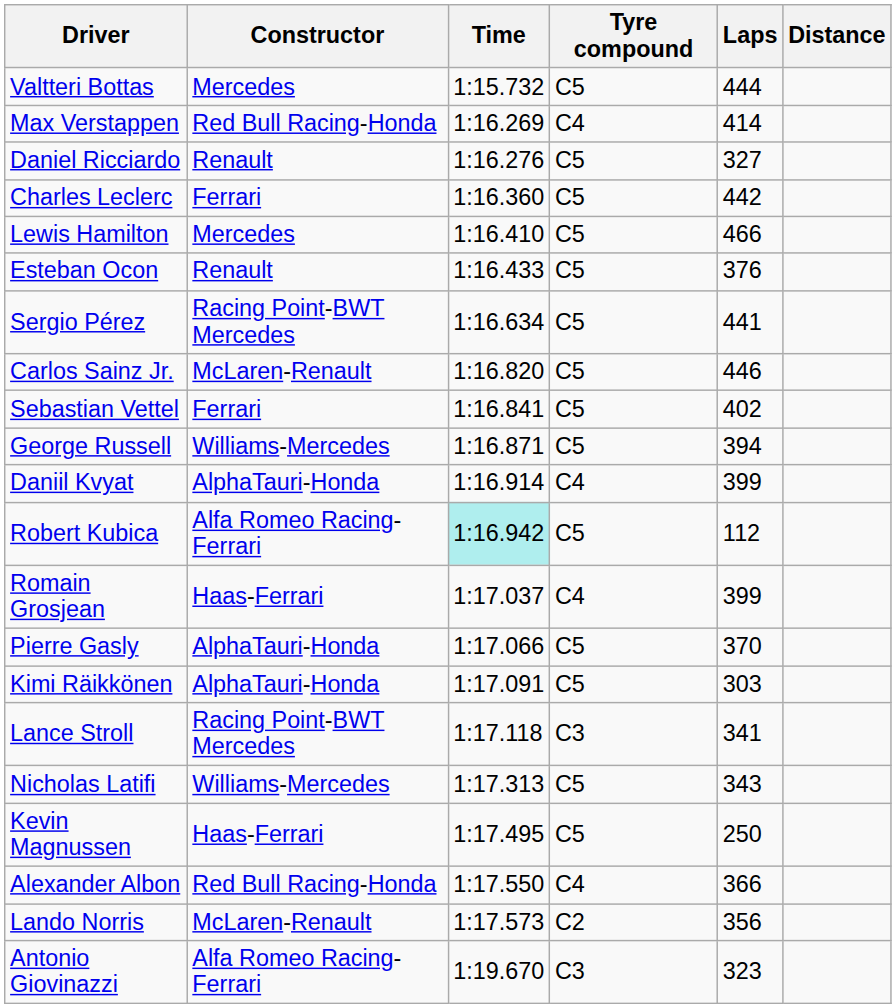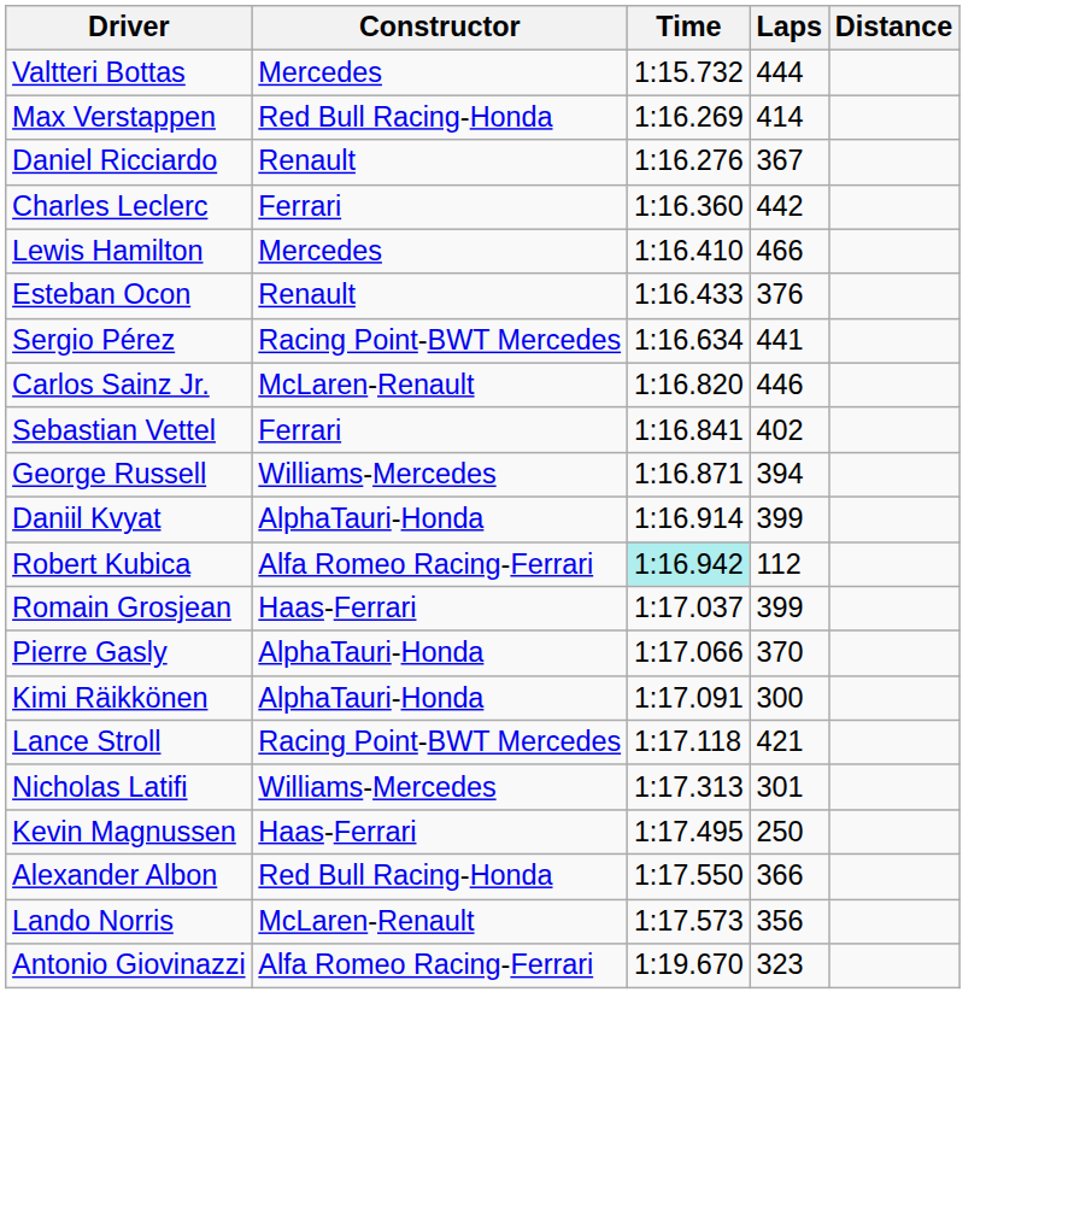- column: Tyre compound | C5 | C4 | C5 | C5 | C5 | C5 | C5 | C5 | C5 | C5 | C4 | C5 | C4 | C5 | C5 | C3 | C5 | C5 | C4 | C2 | C3
Daniel Ricciardo | Laps: 327 -> 367
Kimi Räikkönen | Laps: 303 -> 300
Lance Stroll | Laps: 341 -> 421
Nicholas Latifi | Laps: 343 -> 301
